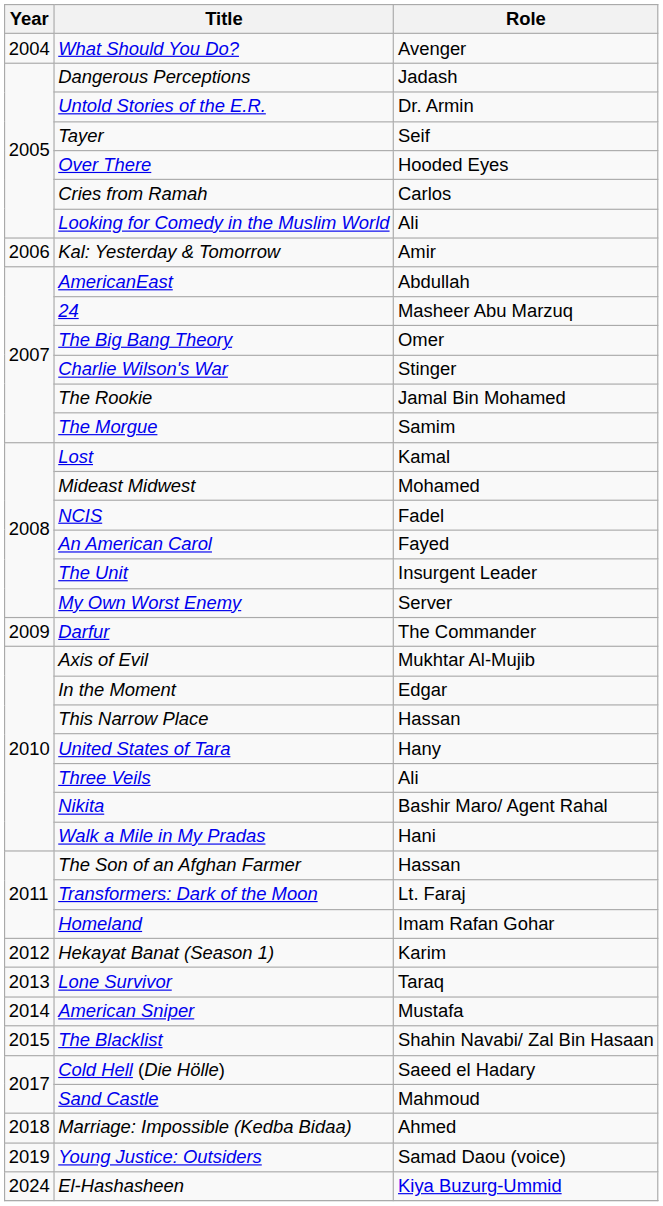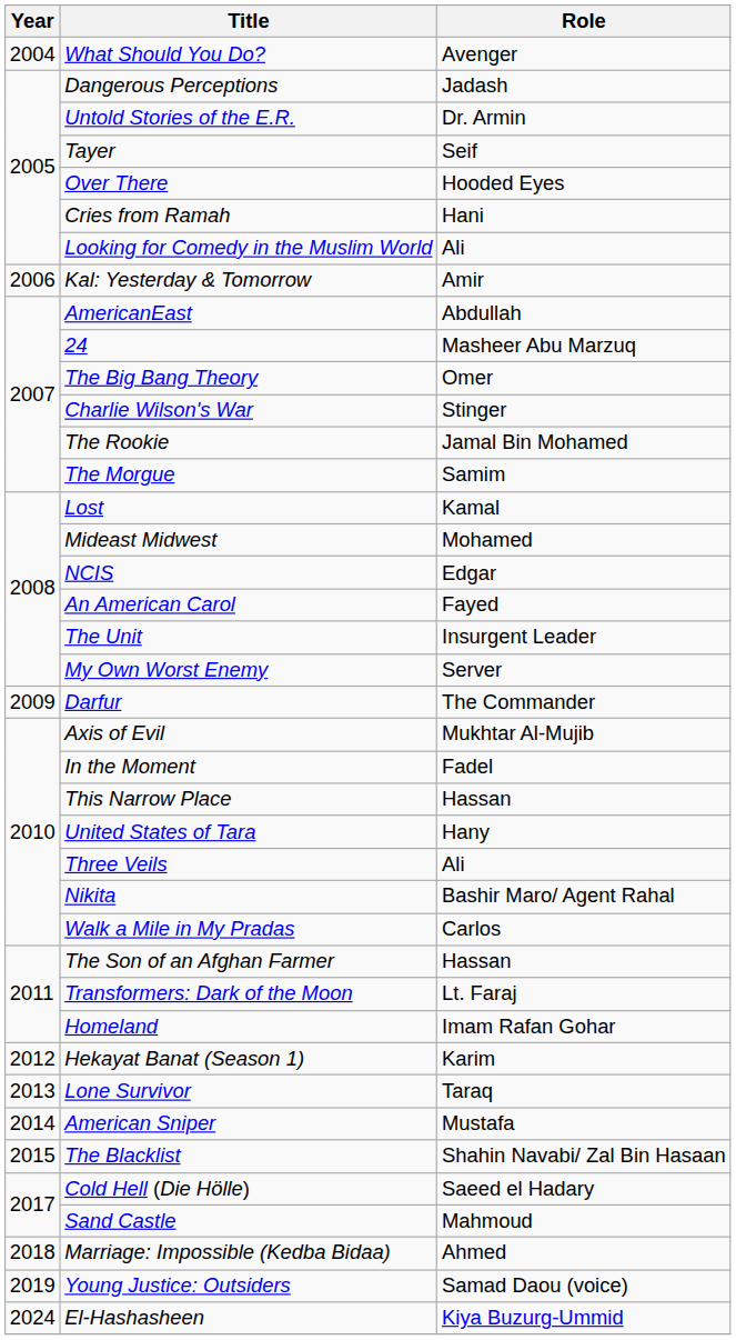Cries from Ramah | Role: Carlos -> Hani
NCIS | Role: Fadel -> Edgar
In the Moment | Role: Edgar -> Fadel
Walk a Mile in My Pradas | Role: Hani -> Carlos
